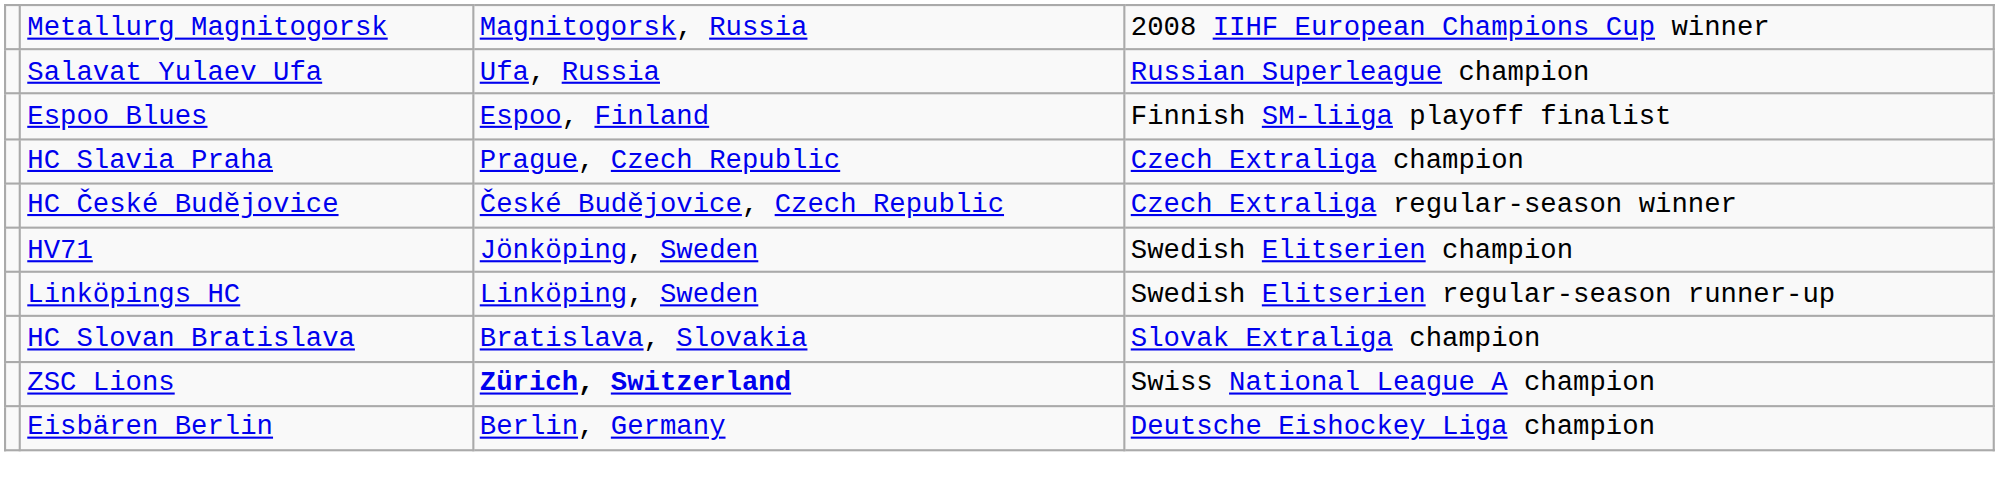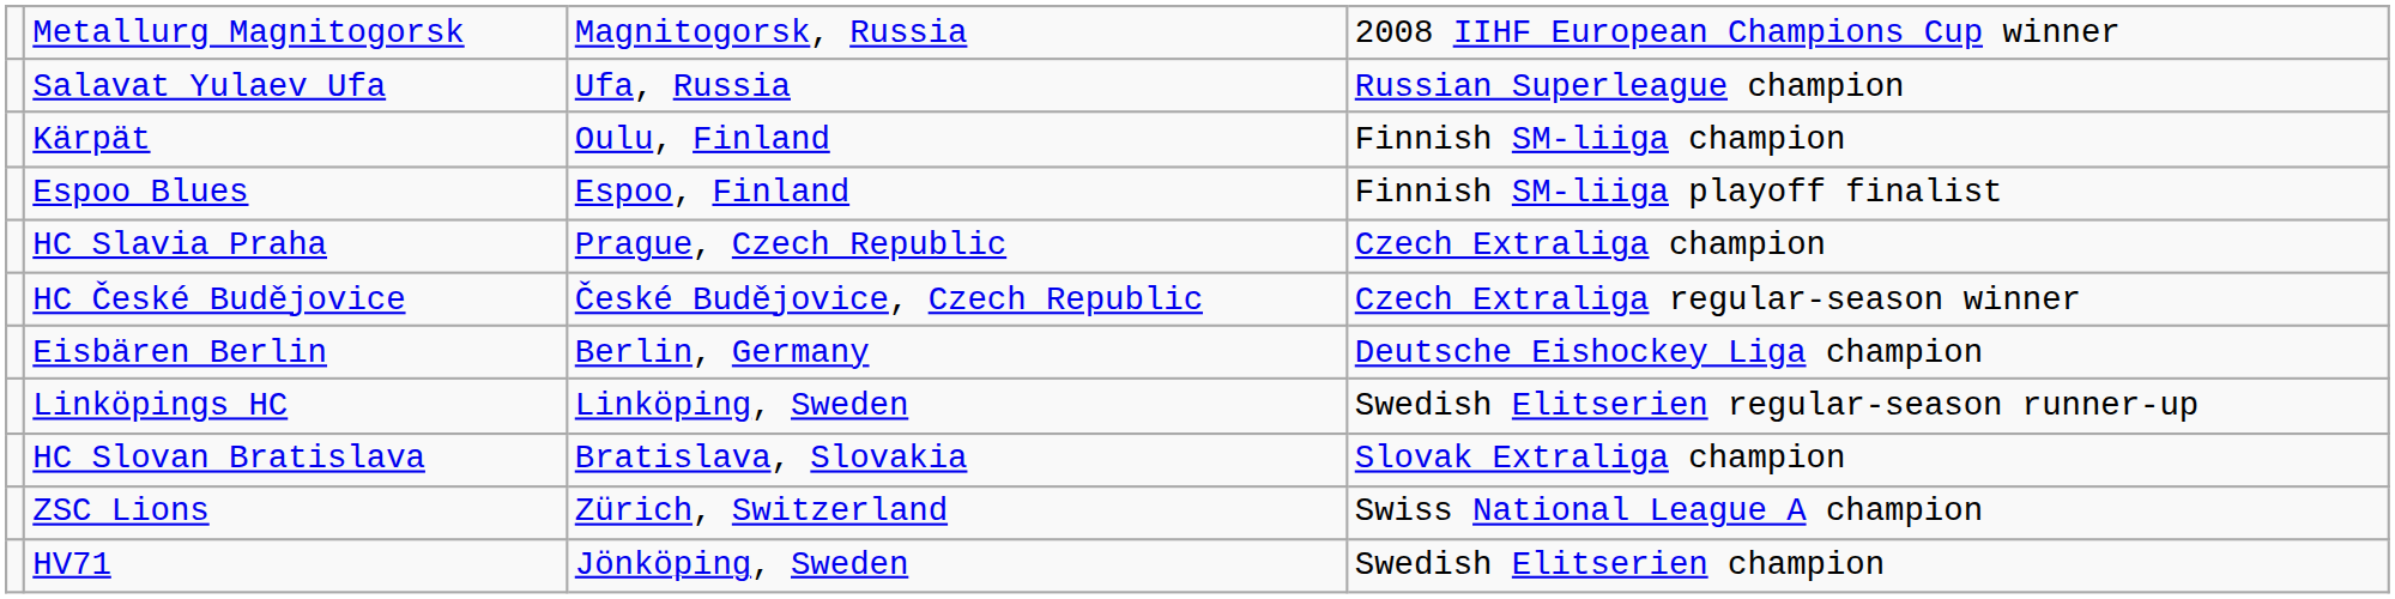+ row: Kärpät | Oulu, Finland | Finnish SM-liiga champion
rows swapped: HV71 <-> Eisbären Berlin
ZSC Lions | column 3: bold -> normal
